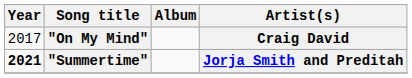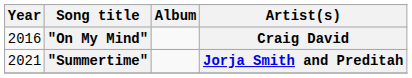"On My Mind" | Year: 2017 -> 2016
"Summertime" | Year: bold -> normal
